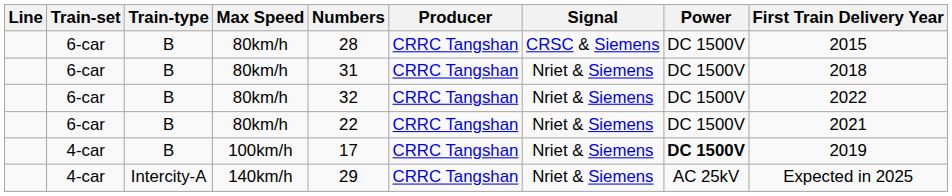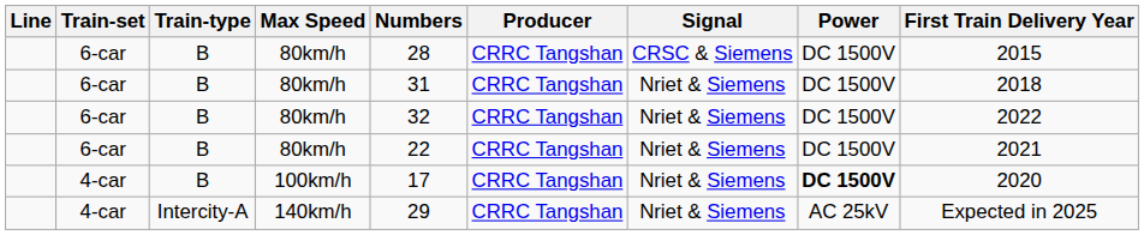100km/h | First Train Delivery Year: 2019 -> 2020
